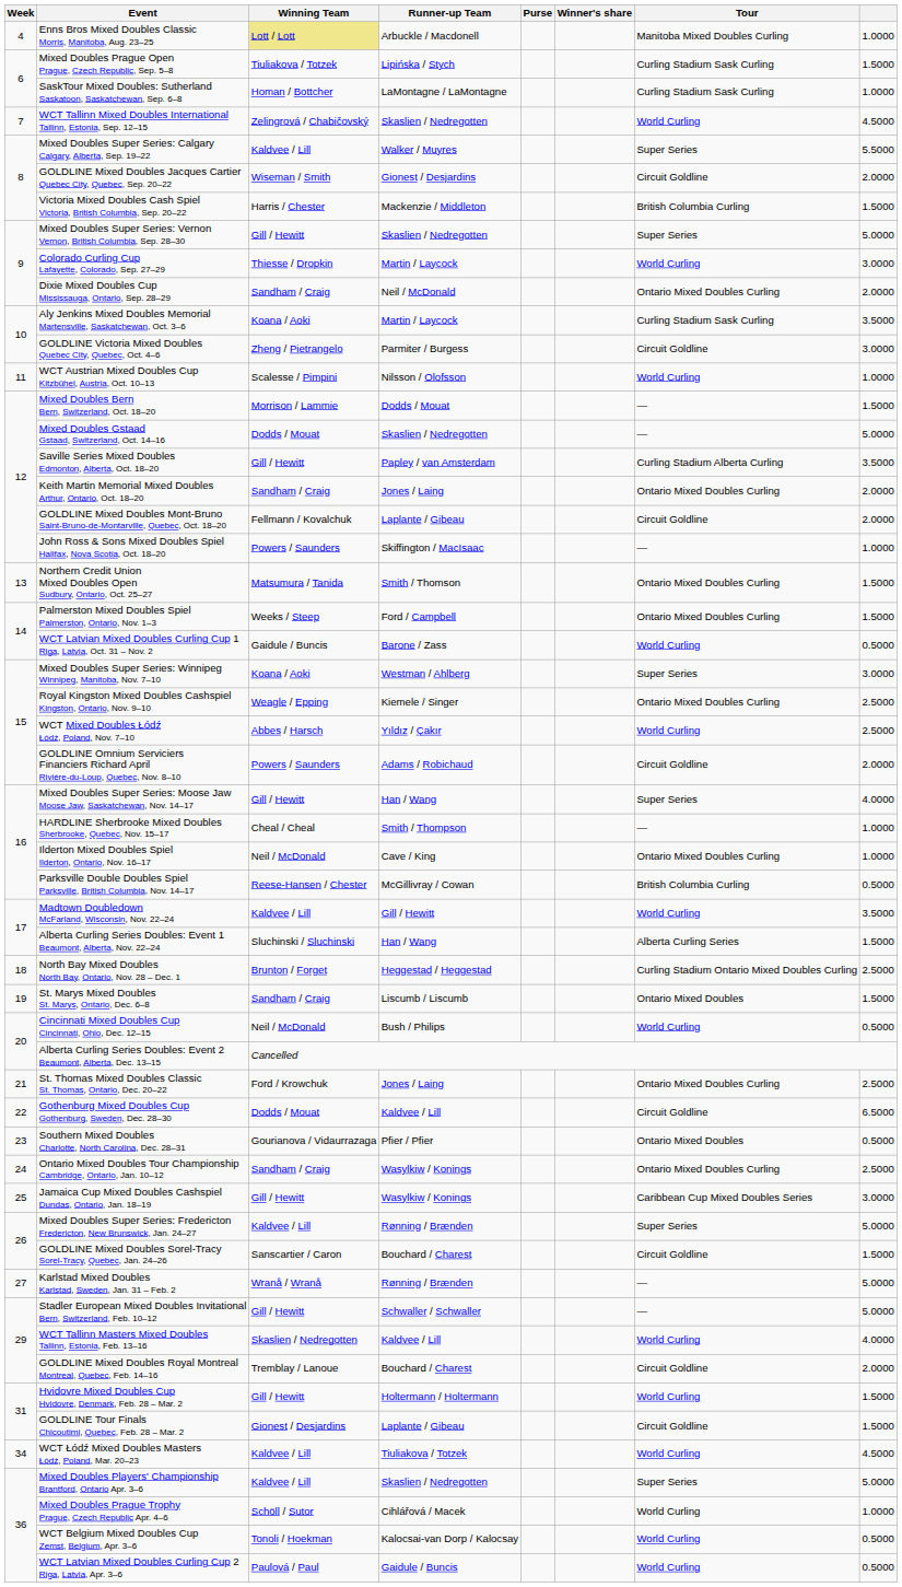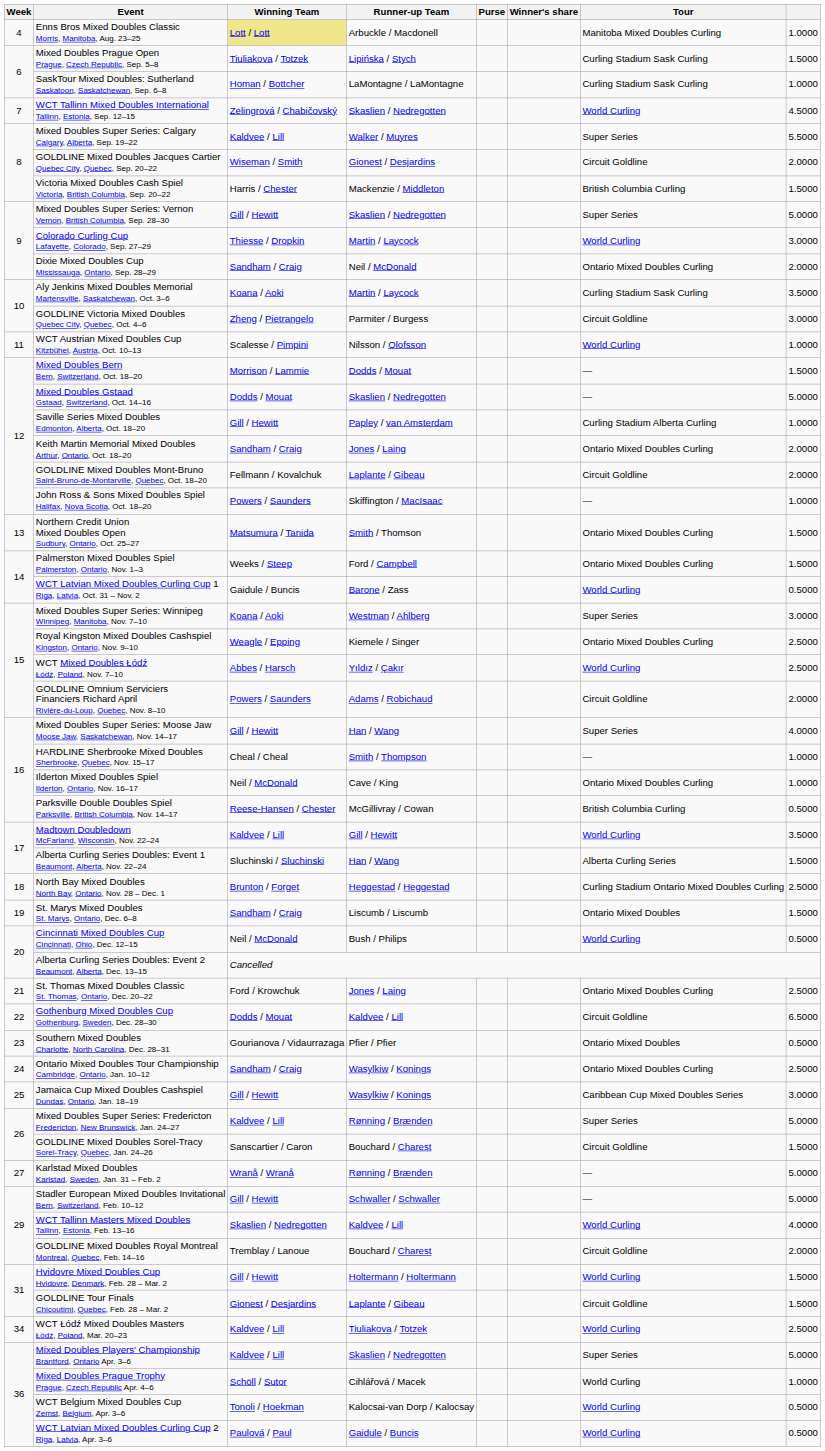Saville Series Mixed Doubles Edmonton, Alberta, Oct. 18–20 | column 8: 3.5000 -> 1.0000
WCT Łódź Mixed Doubles Masters Łódź, Poland, Mar. 20–23 | column 8: 4.5000 -> 2.5000
